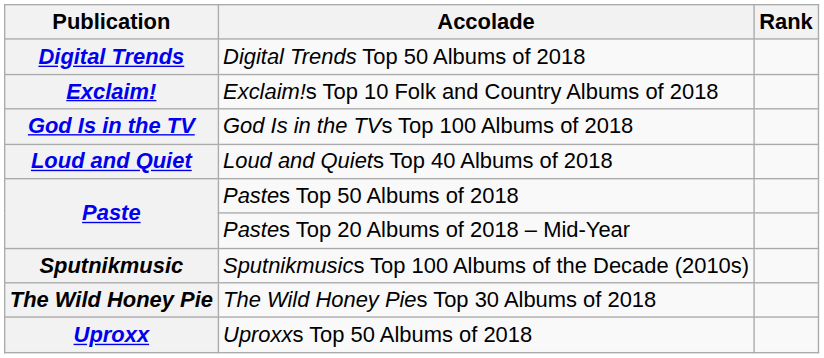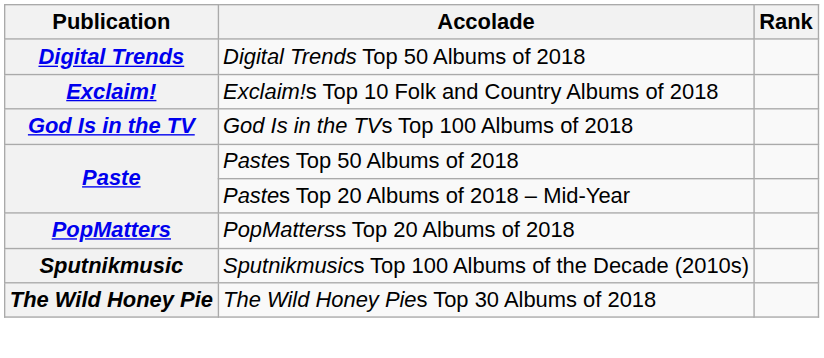- row: Loud and Quiet | Loud and Quiets Top 40 Albums of 2018
+ row: PopMatters | PopMatterss Top 20 Albums of 2018
- row: Uproxx | Uproxxs Top 50 Albums of 2018
